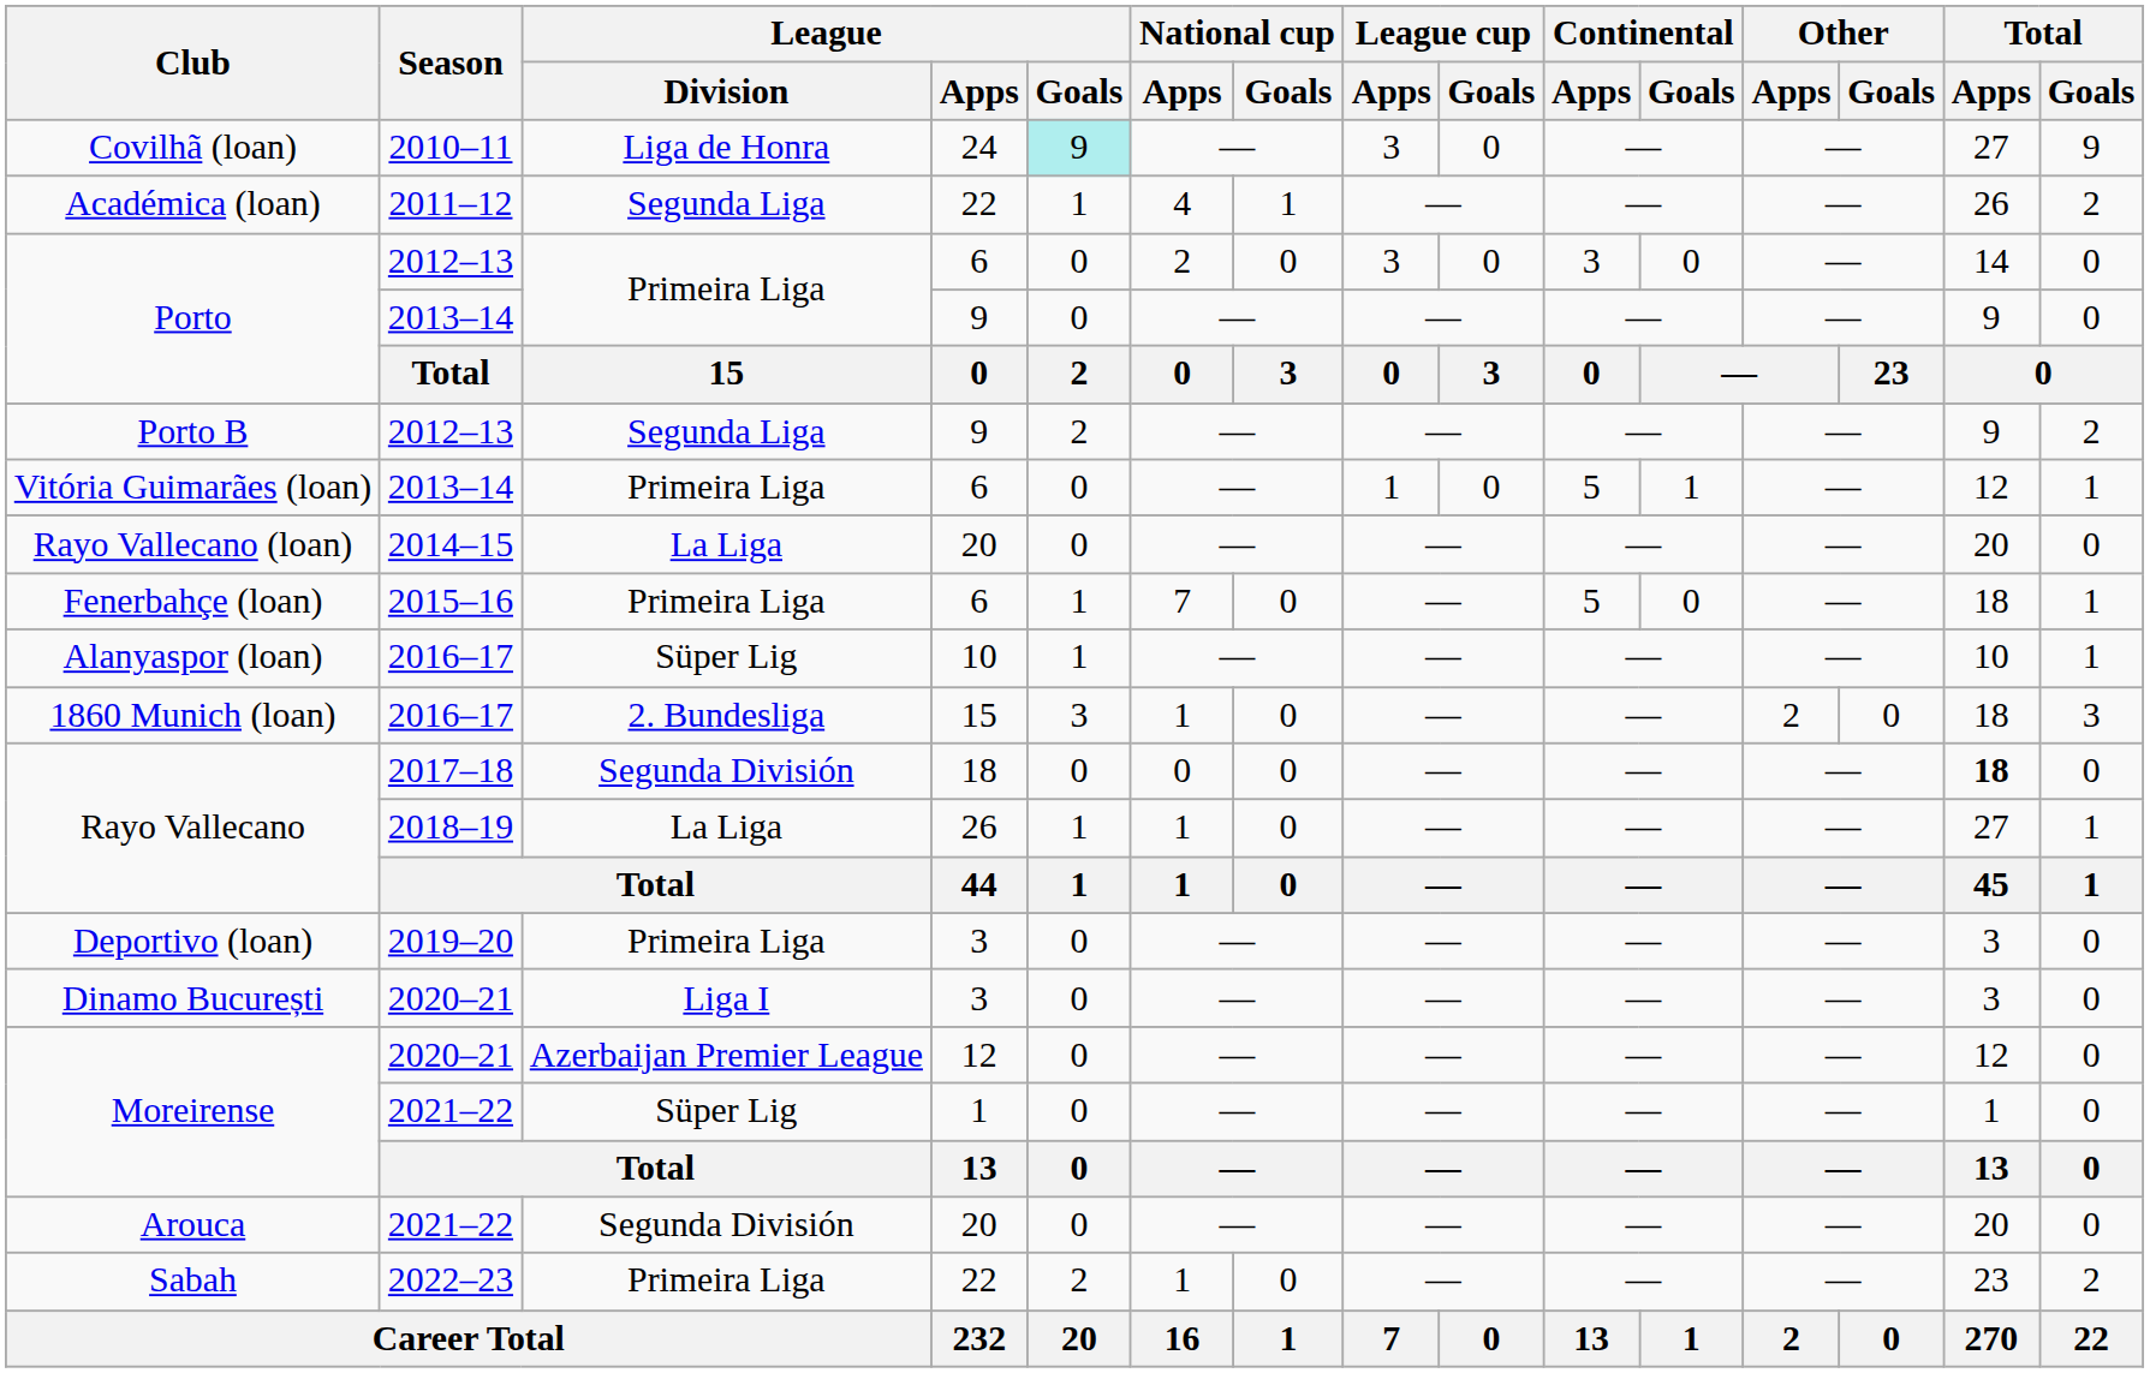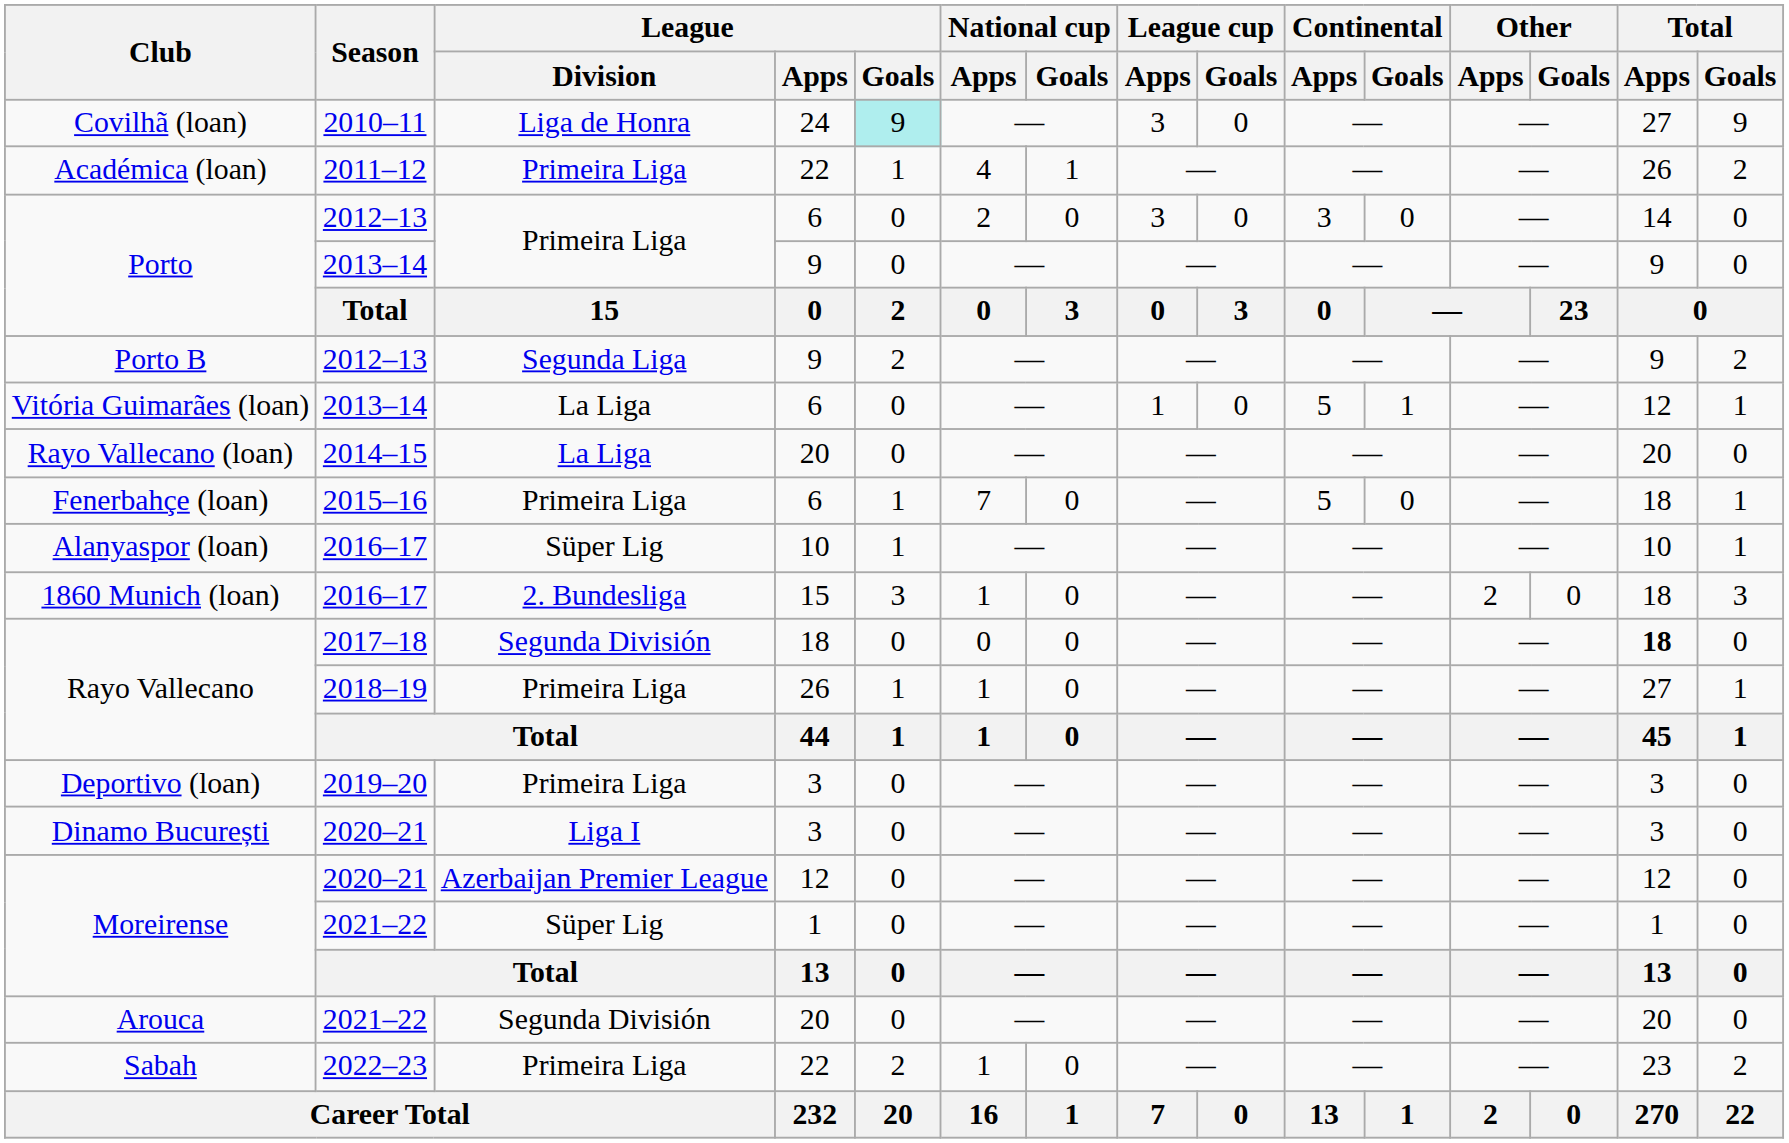Académica (loan) | League / Division: Segunda Liga -> Primeira Liga
Vitória Guimarães (loan) | League / Division: Primeira Liga -> La Liga
Rayo Vallecano / 2018–19 | League / Division: La Liga -> Primeira Liga
